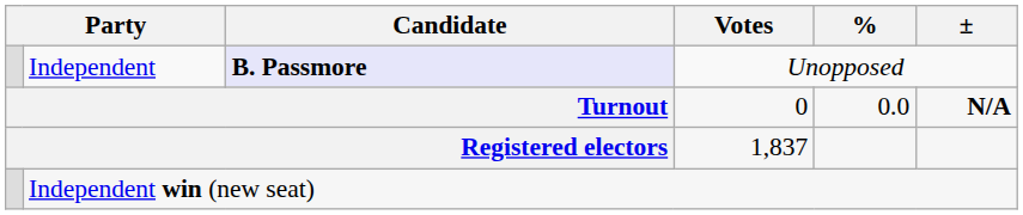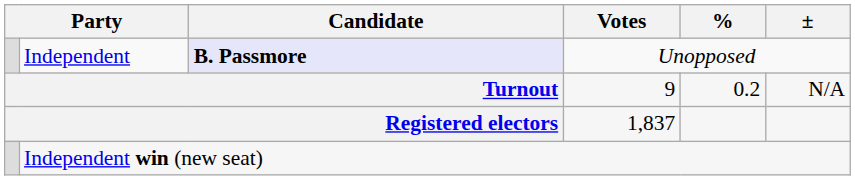Turnout | Votes: 0 -> 9
Turnout | %: 0.0 -> 0.2
Turnout | ±: bold -> normal
